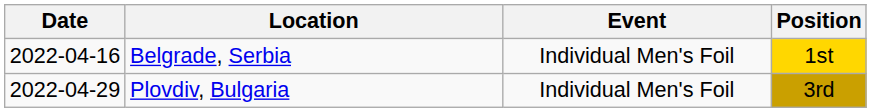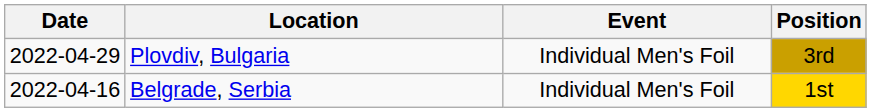rows swapped: Belgrade, Serbia <-> Plovdiv, Bulgaria
